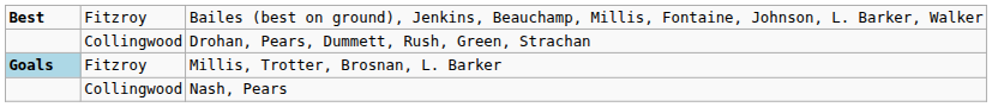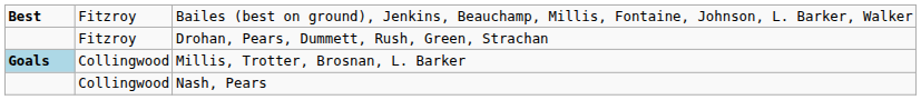Drohan, Pears, Dummett, Rush, Green, Strachan | column 2: Collingwood -> Fitzroy
Millis, Trotter, Brosnan, L. Barker | column 2: Fitzroy -> Collingwood
